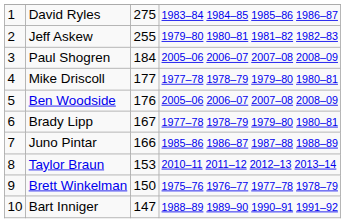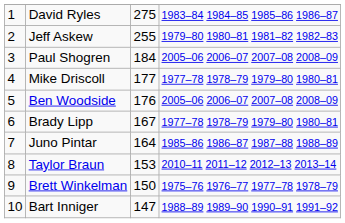Juno Pintar | column 3: 166 -> 164
